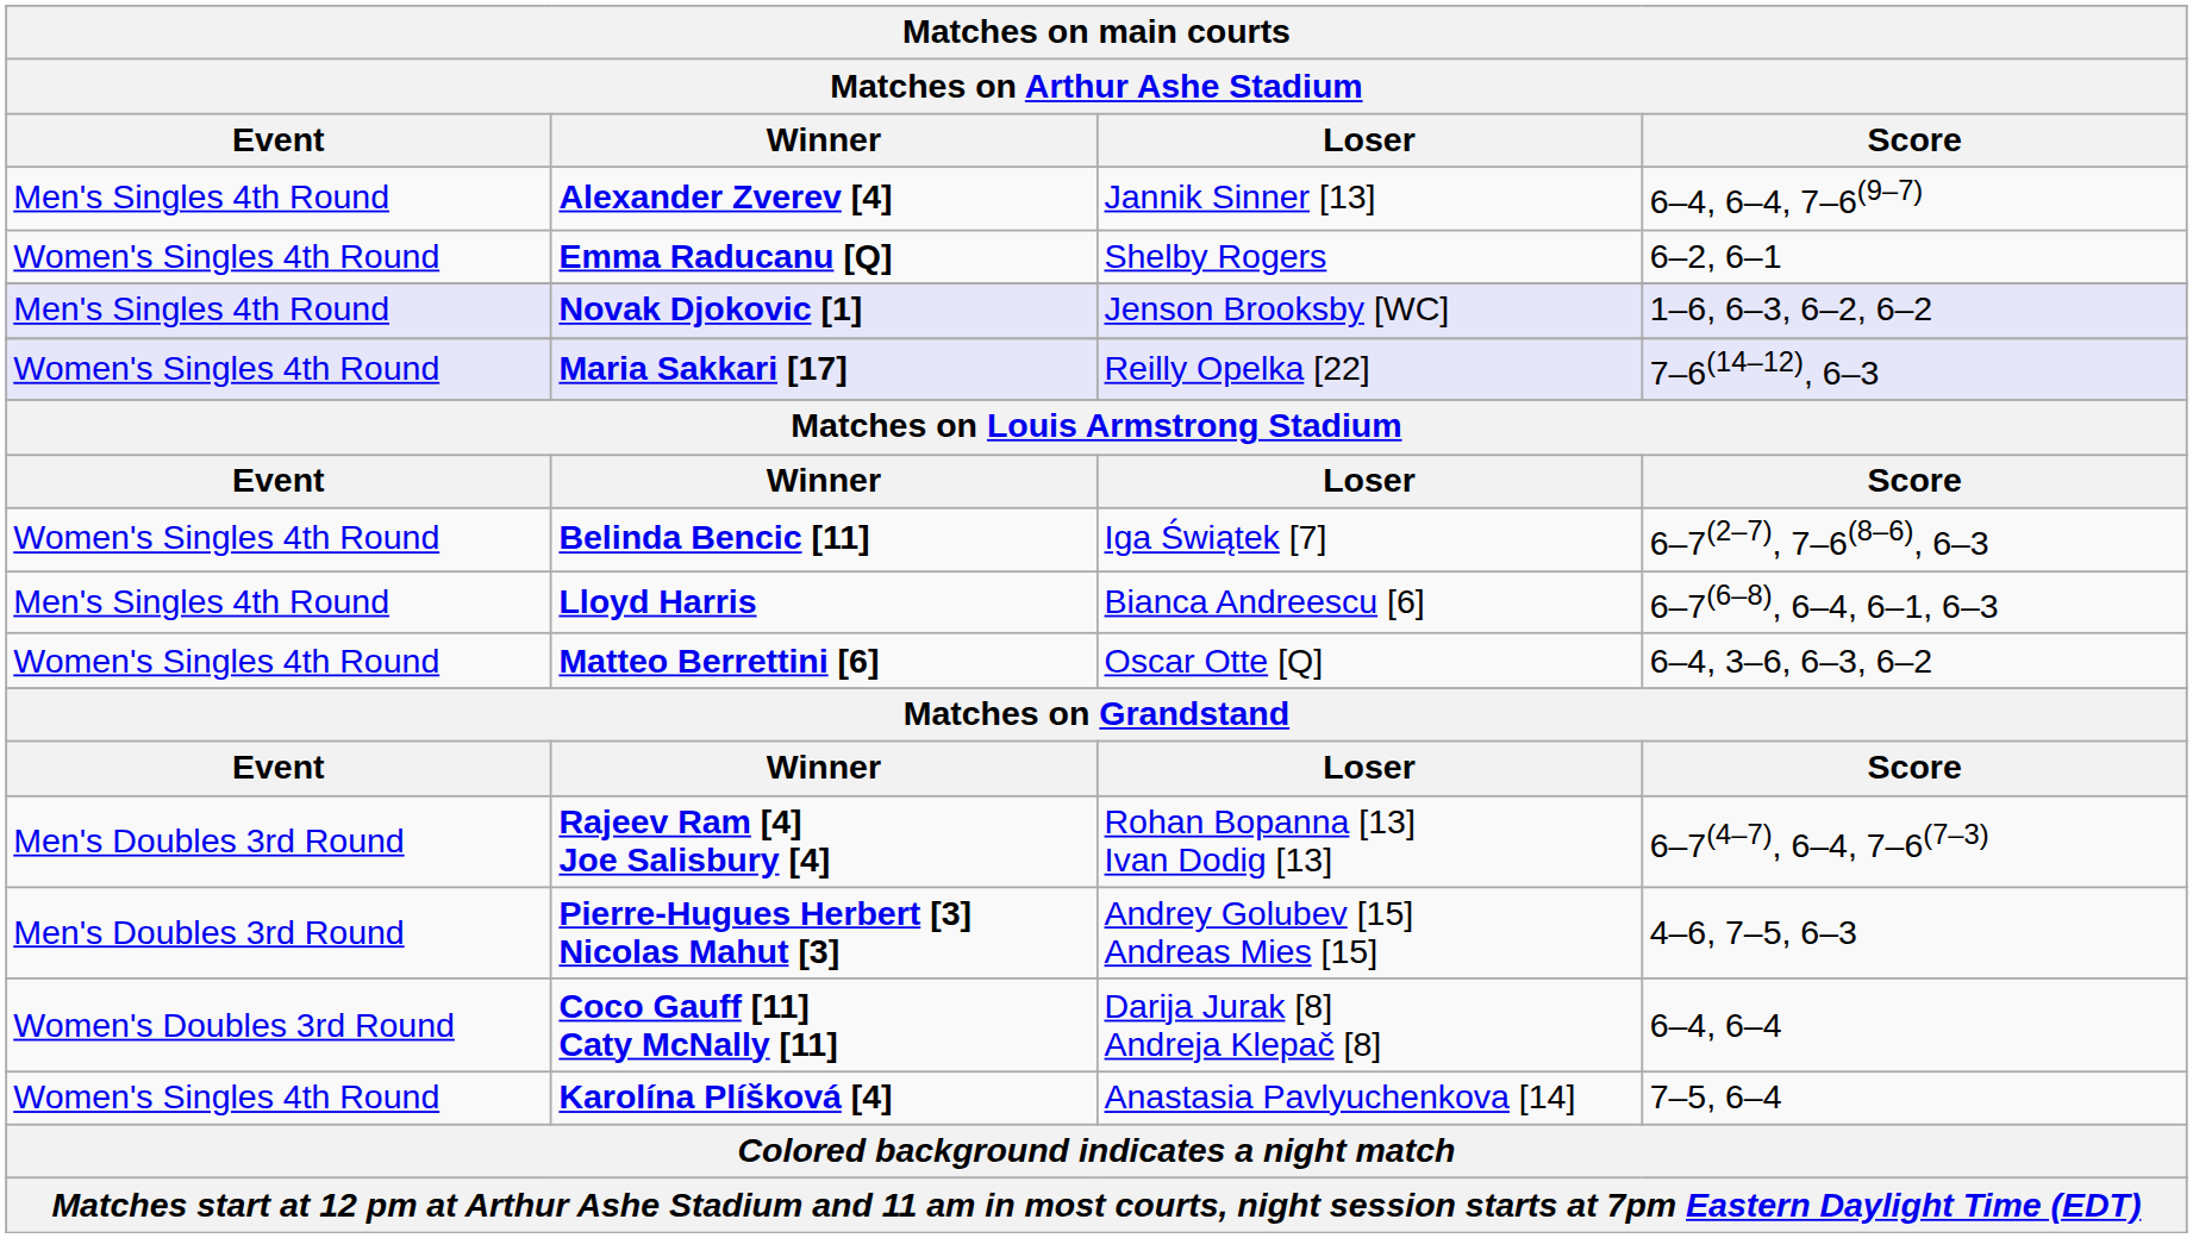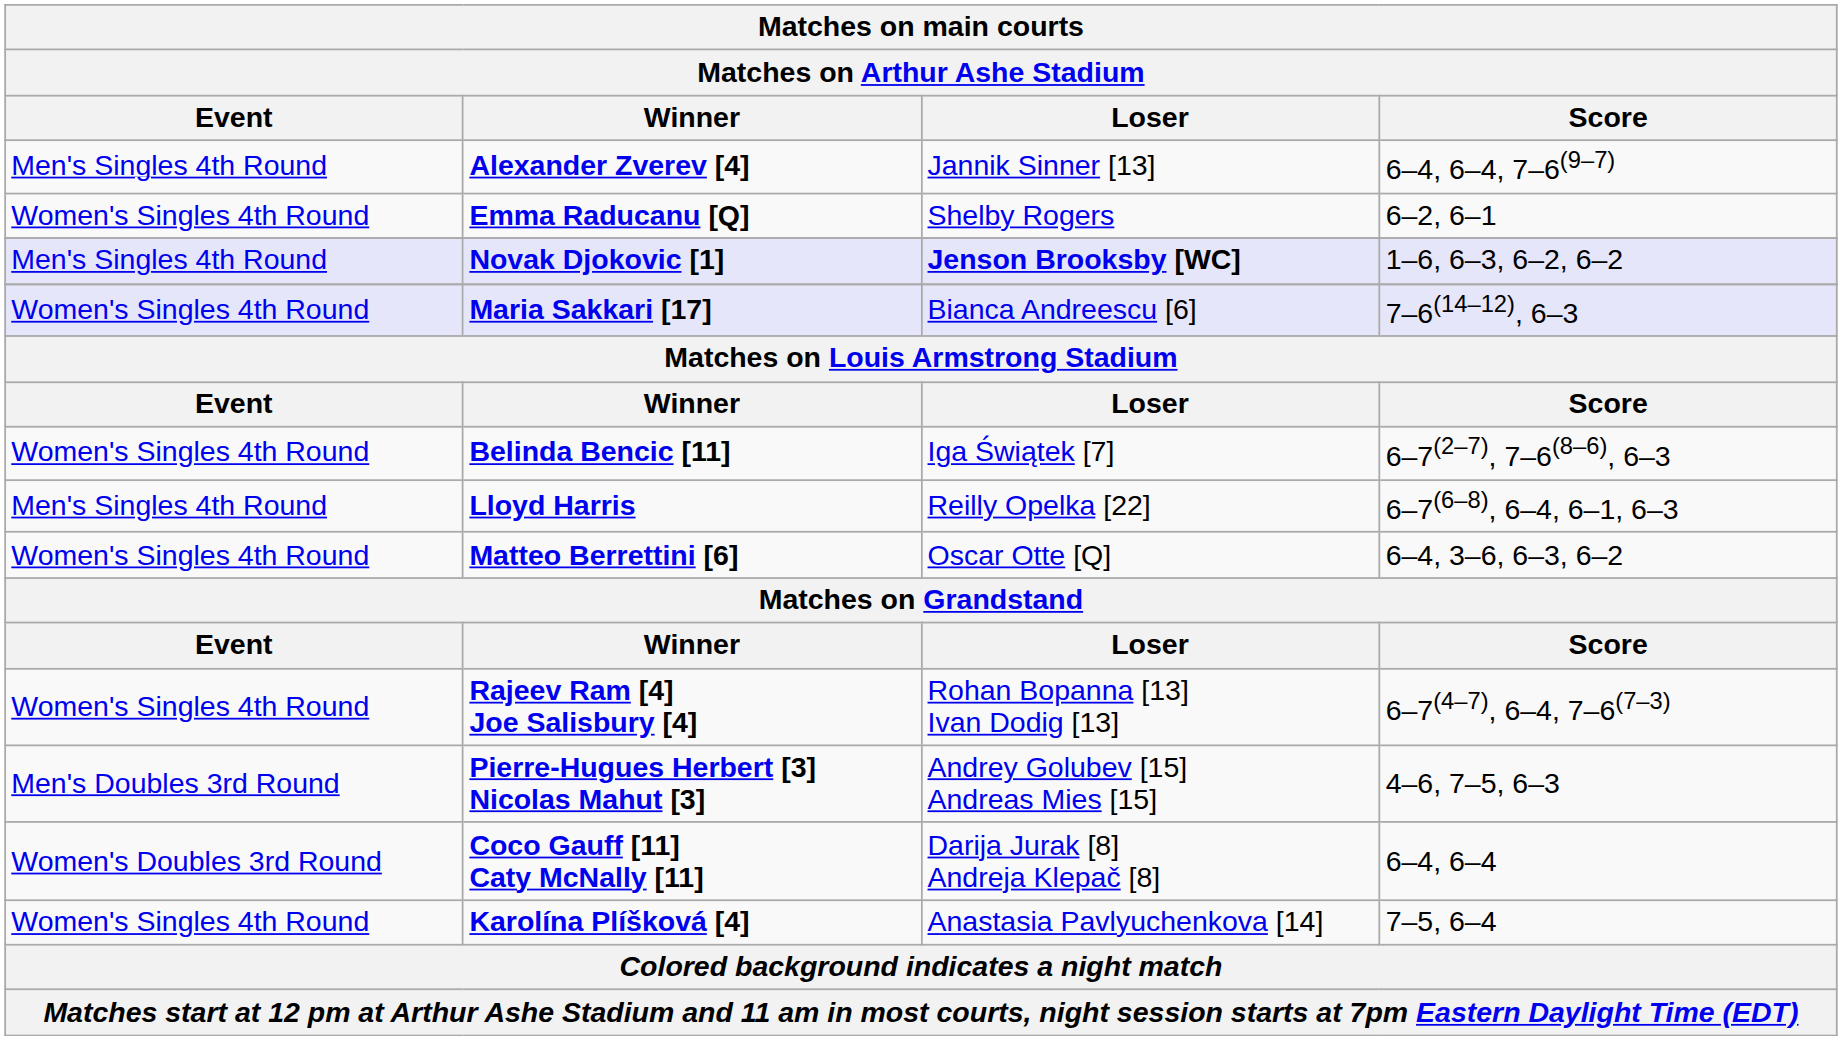Novak Djokovic [1] | Loser: normal -> bold
Maria Sakkari [17] | Loser: Reilly Opelka [22] -> Bianca Andreescu [6]
Lloyd Harris | Loser: Bianca Andreescu [6] -> Reilly Opelka [22]
Rajeev Ram [4] Joe Salisbury [4] | Event: Men's Doubles 3rd Round -> Women's Singles 4th Round
